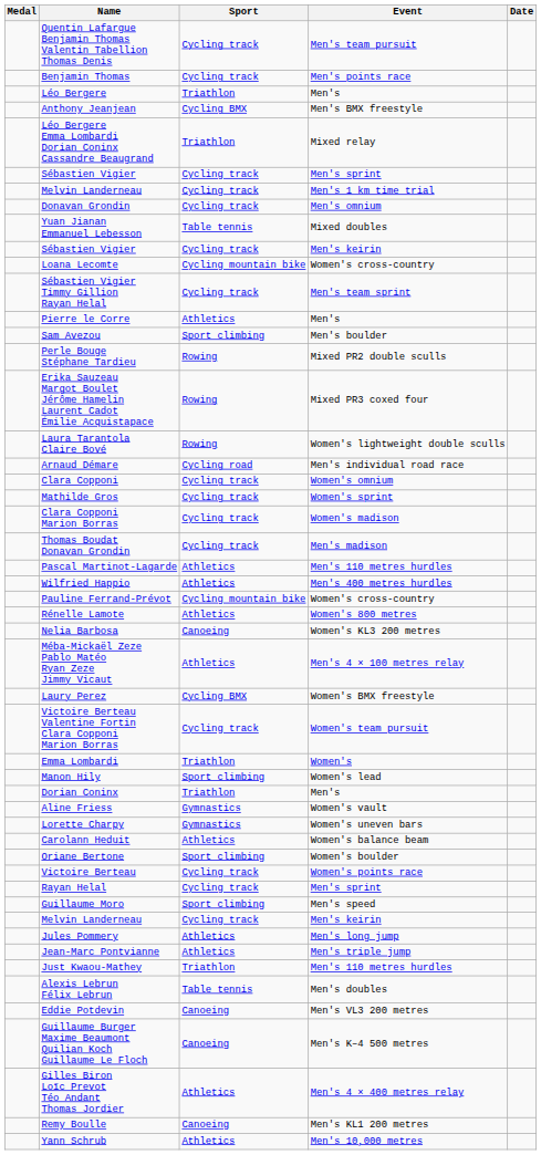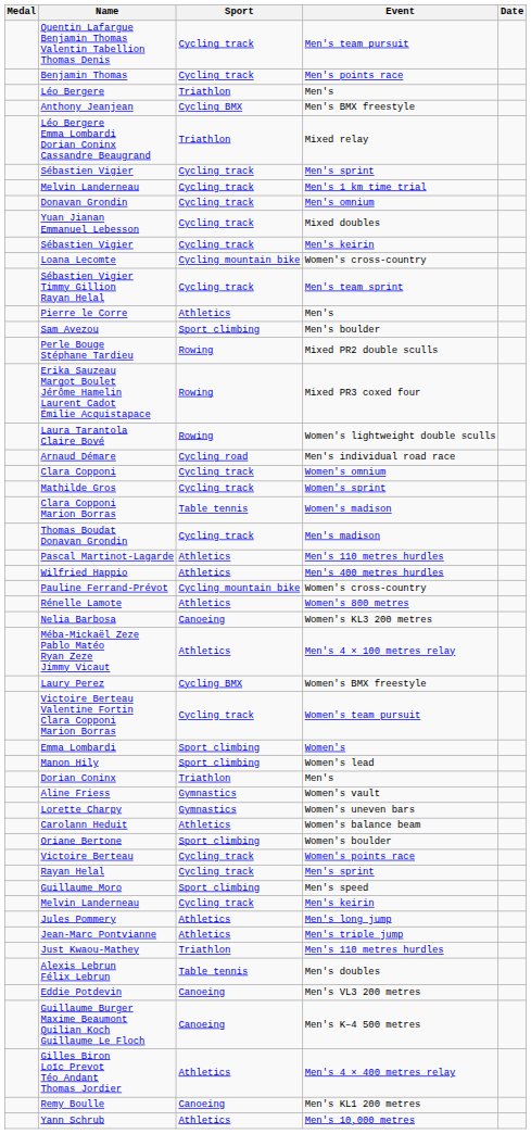Yuan Jianan Emmanuel Lebesson | Sport: Table tennis -> Cycling track
Clara Copponi Marion Borras | Sport: Cycling track -> Table tennis
Emma Lombardi | Sport: Triathlon -> Sport climbing
